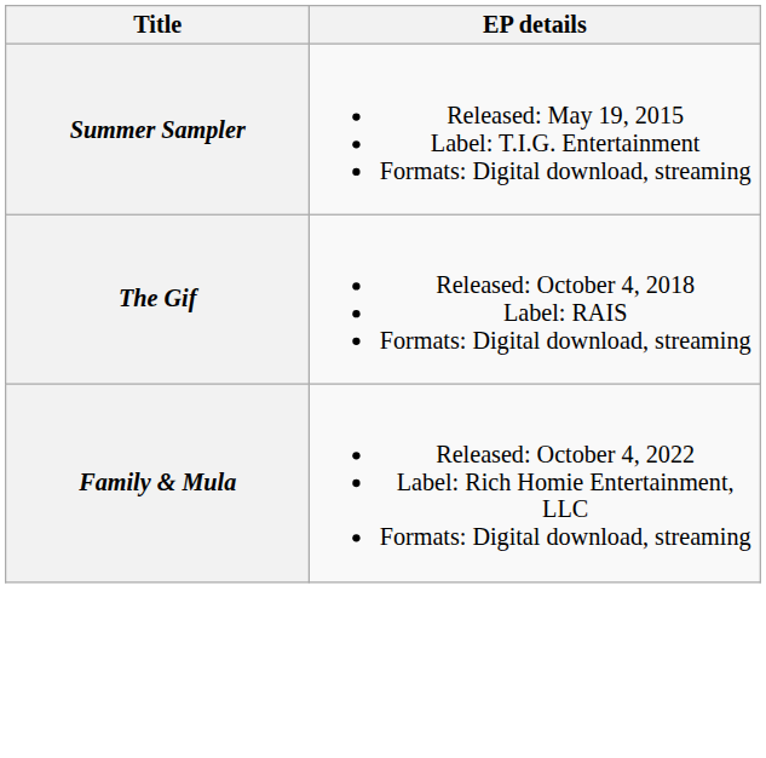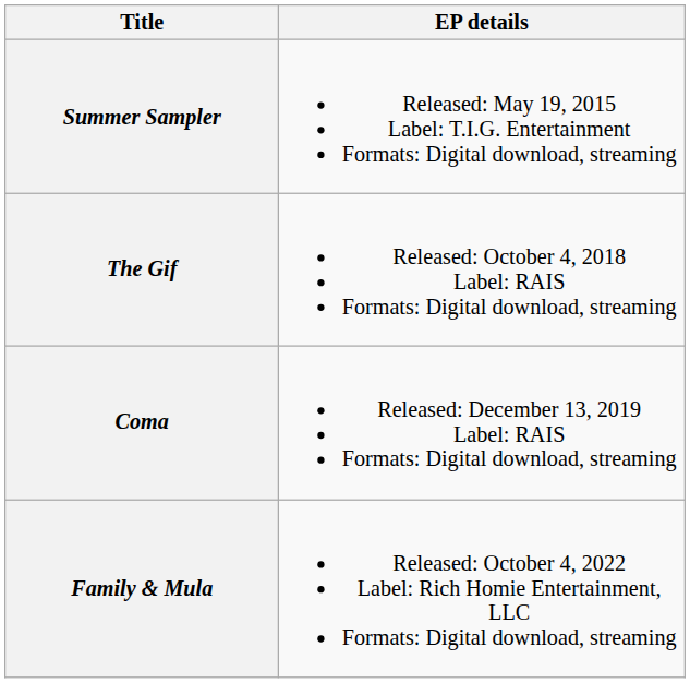+ row: Coma | Released: December 13, 2019 Label: RAIS Formats: Digital download, streaming
